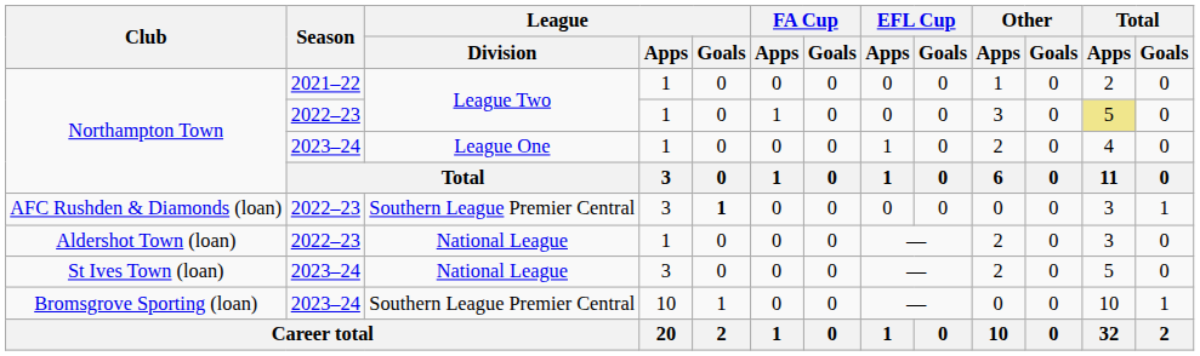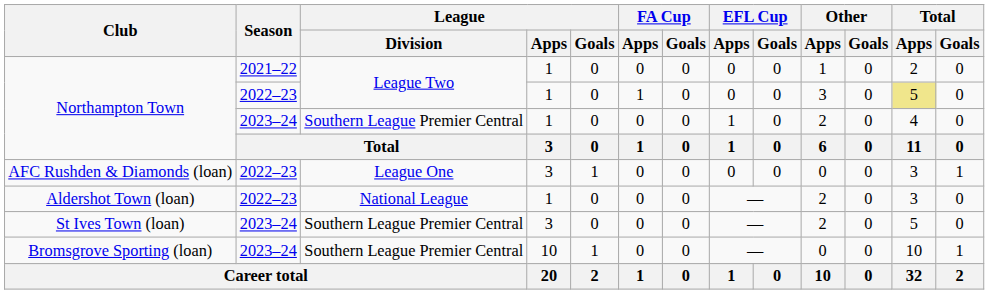Northampton Town / 2023–24 | League / Division: League One -> Southern League Premier Central
AFC Rushden & Diamonds (loan) | League / Division: Southern League Premier Central -> League One
AFC Rushden & Diamonds (loan) | League / Goals: bold -> normal
St Ives Town (loan) | League / Division: National League -> Southern League Premier Central
